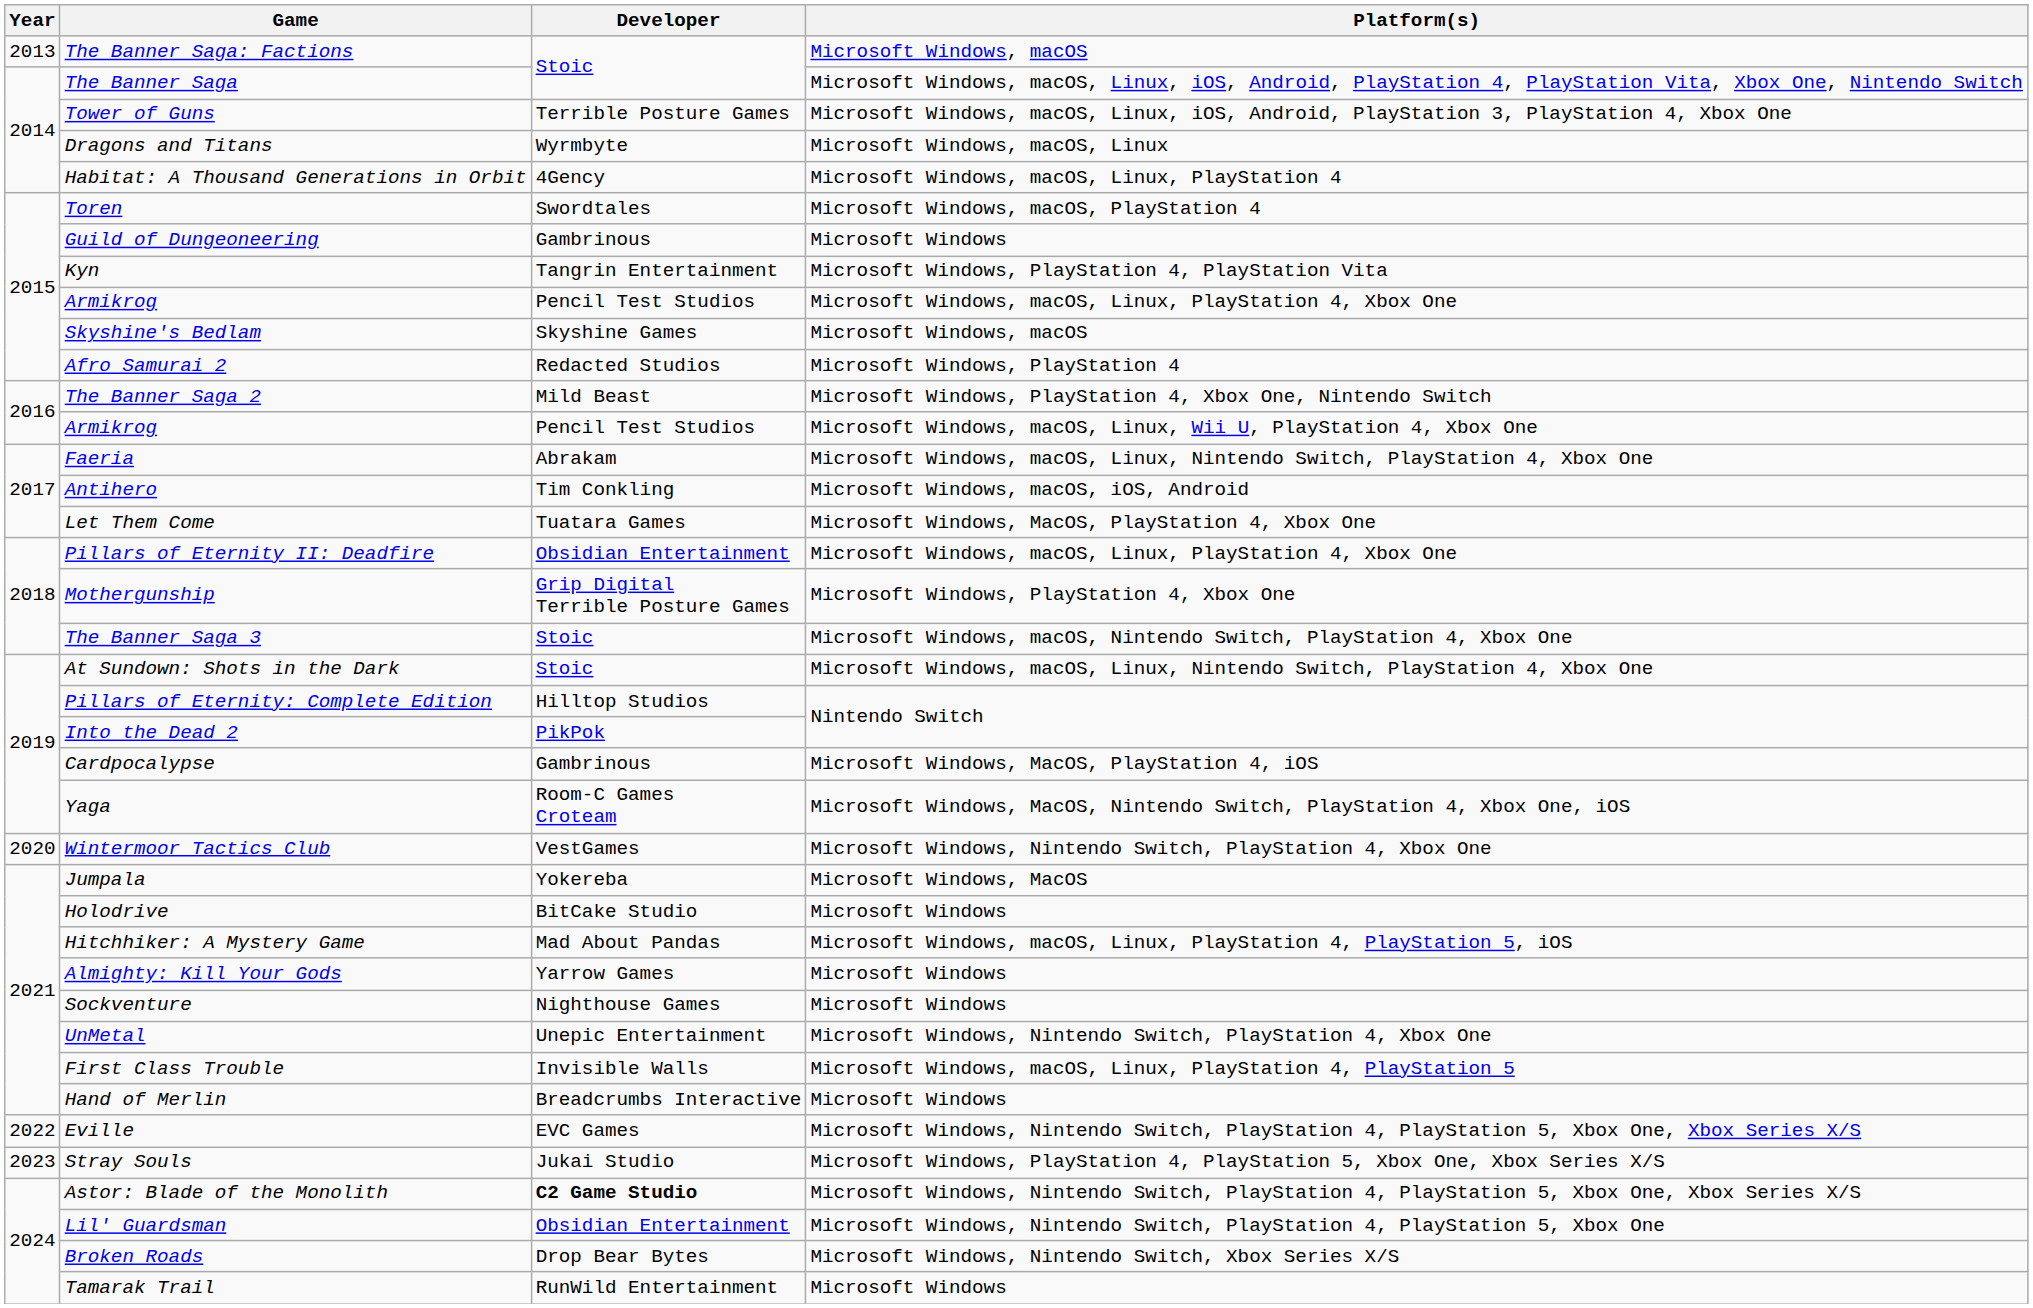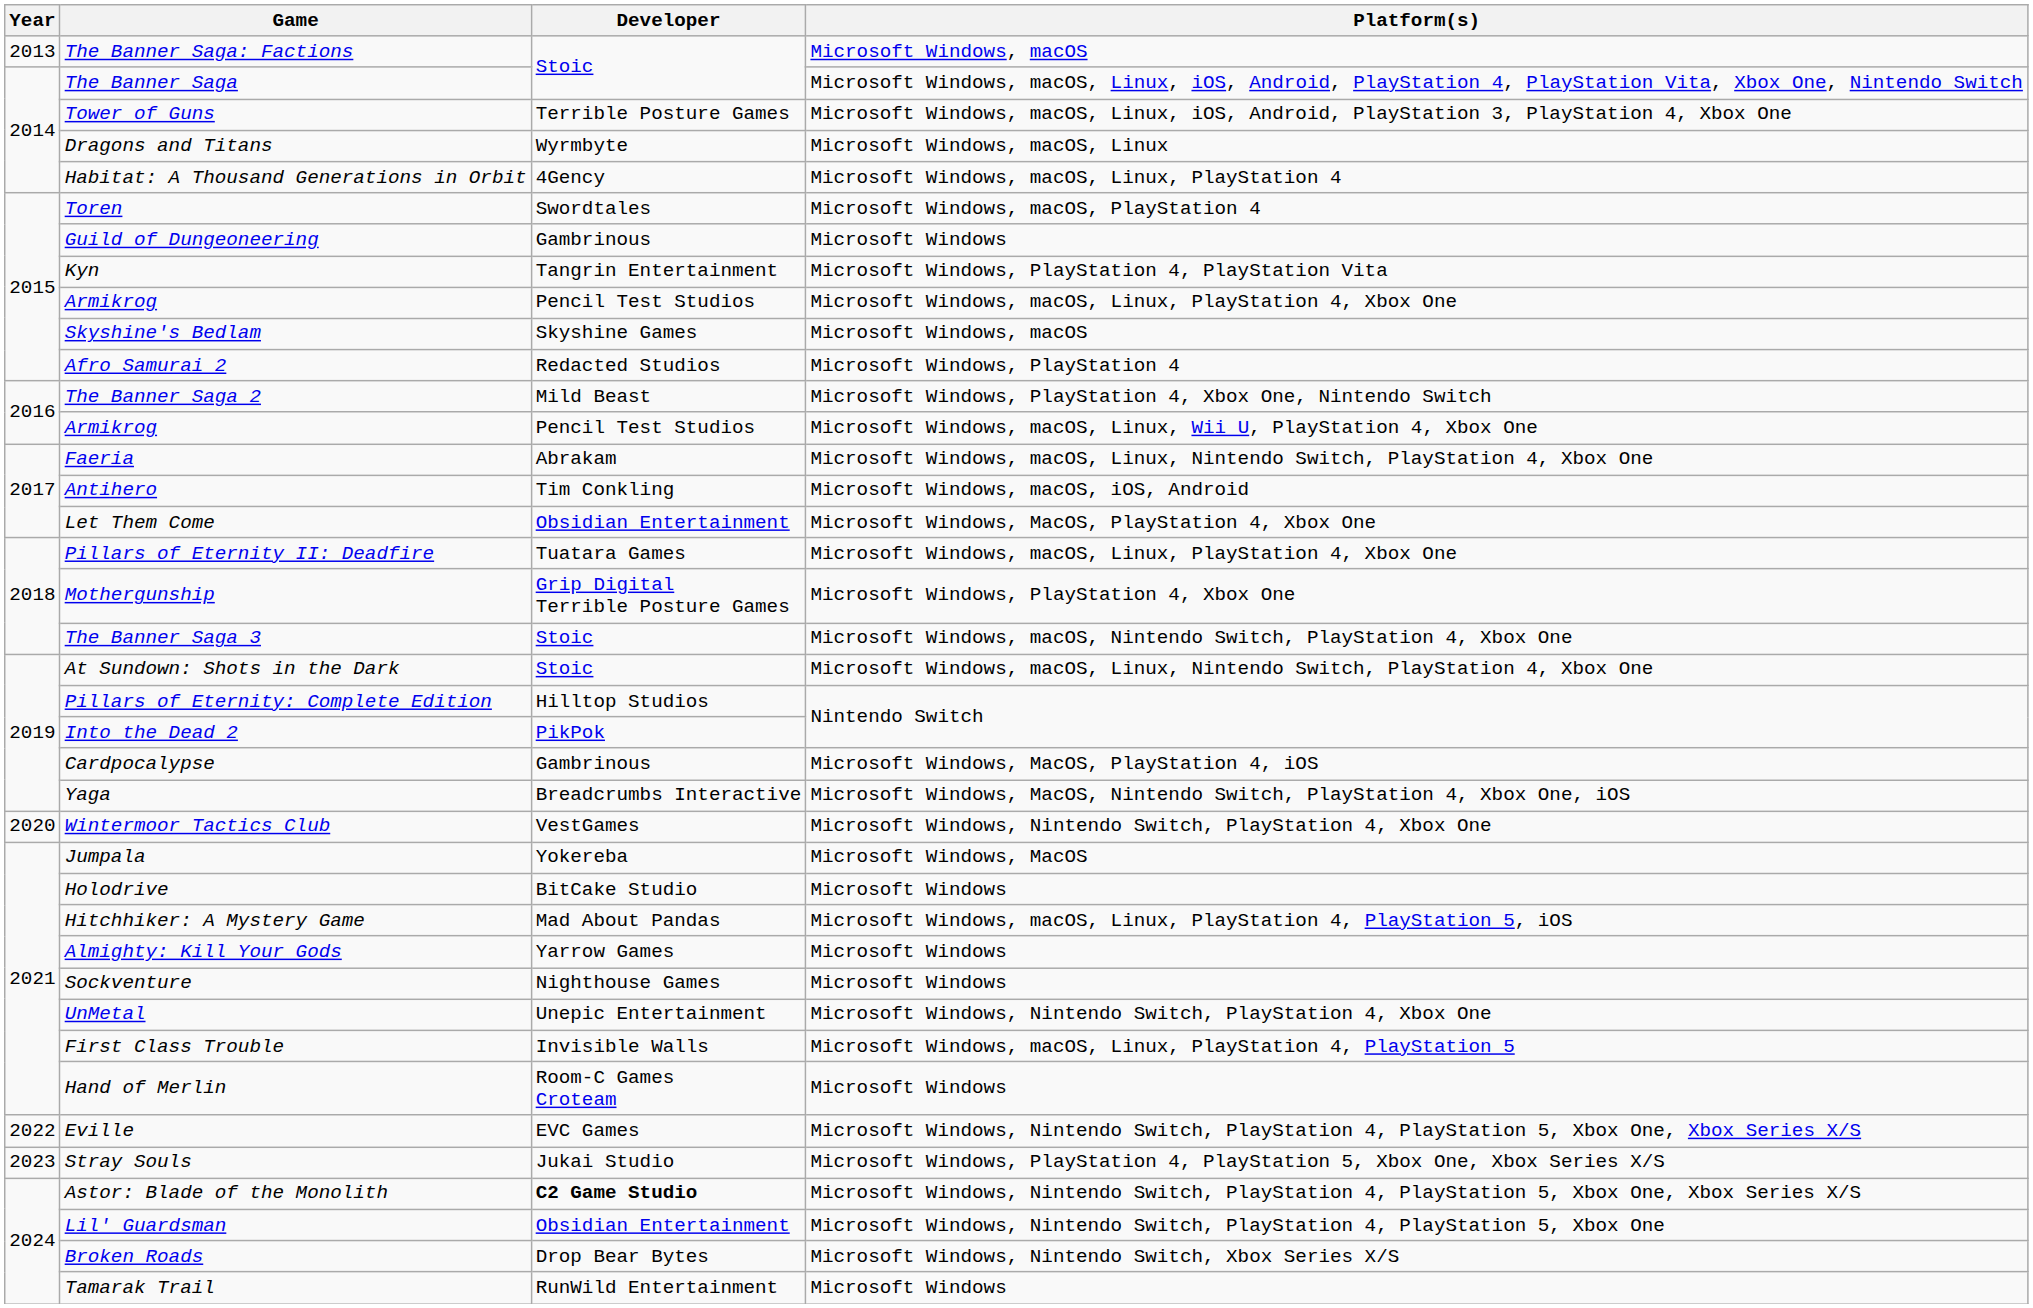Let Them Come | Developer: Tuatara Games -> Obsidian Entertainment
Pillars of Eternity II: Deadfire | Developer: Obsidian Entertainment -> Tuatara Games
Yaga | Developer: Room-C Games Croteam -> Breadcrumbs Interactive
Hand of Merlin | Developer: Breadcrumbs Interactive -> Room-C Games Croteam
